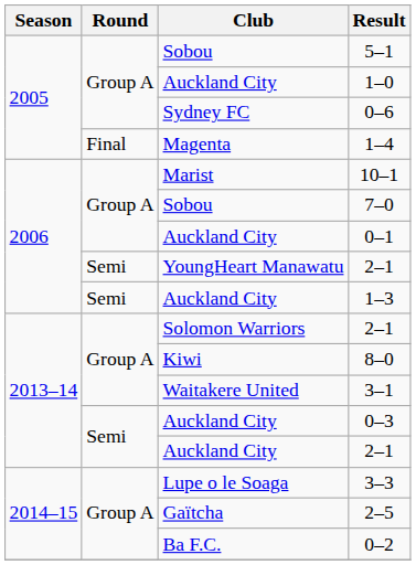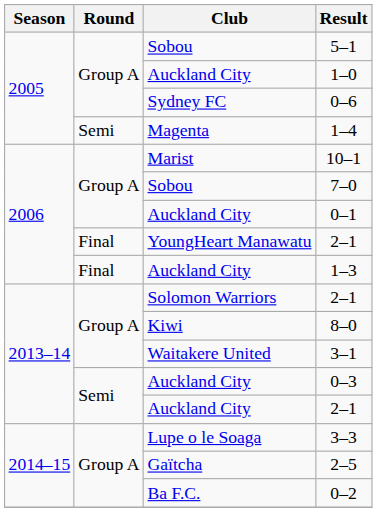1–4 | Round: Final -> Semi
YoungHeart Manawatu / 2–1 | Round: Semi -> Final
1–3 | Round: Semi -> Final
